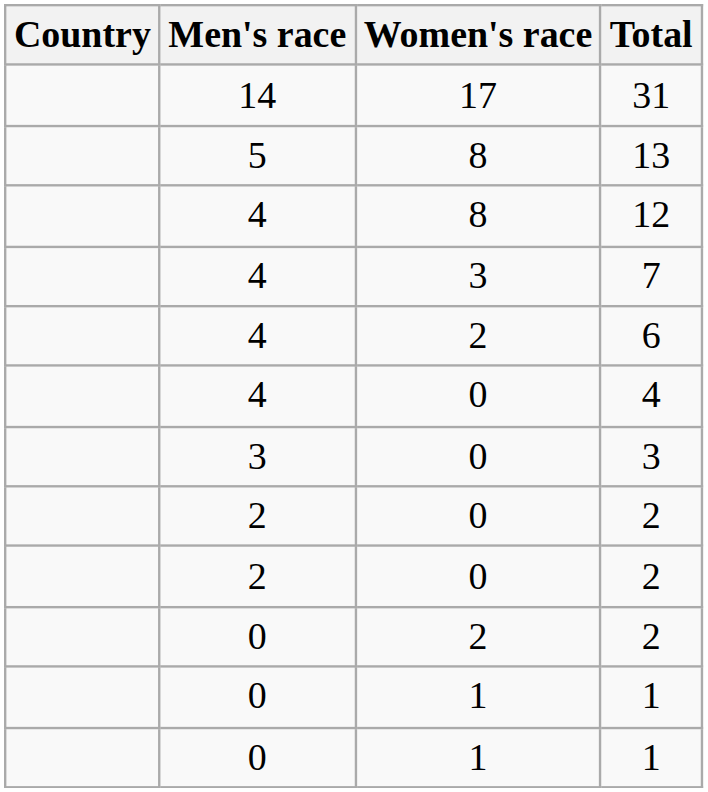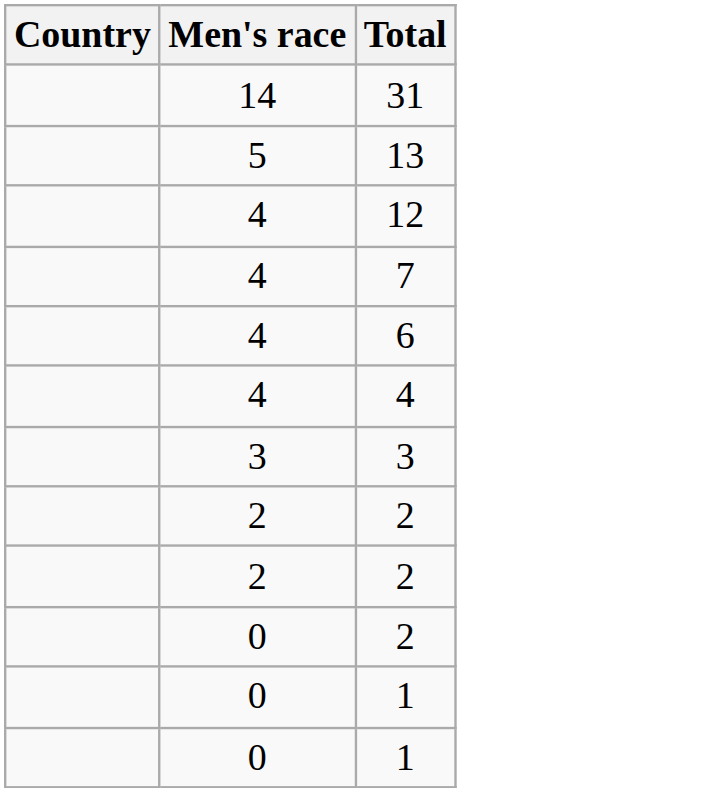- column: Women's race | 17 | 8 | 8 | 3 | 2 | 0 | 0 | 0 | 0 | 2 | 1 | 1
